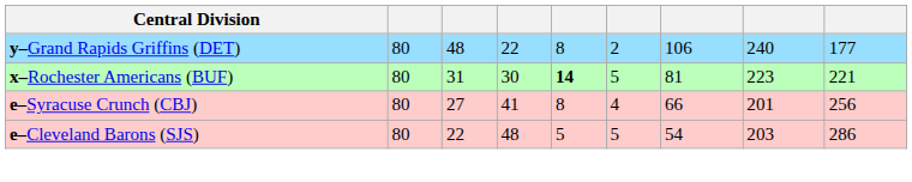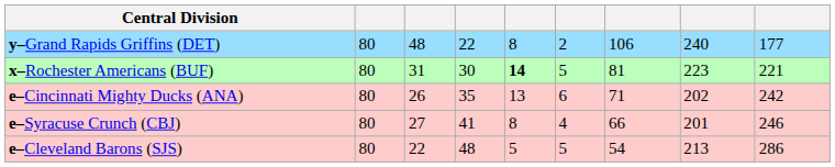+ row: e–Cincinnati Mighty Ducks (ANA) | 80 | 26 | 35 | 13 | 6 | 71 | 202 | 242
e–Syracuse Crunch (CBJ) | column 9: 256 -> 246
e–Cleveland Barons (SJS) | column 8: 203 -> 213
